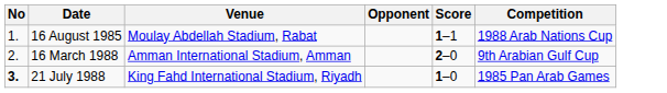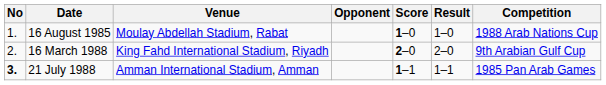+ column: Result | 1–0 | 2–0 | 1–1
16 August 1985 | Score: 1–1 -> 1–0
16 March 1988 | Venue: Amman International Stadium, Amman -> King Fahd International Stadium, Riyadh
21 July 1988 | Venue: King Fahd International Stadium, Riyadh -> Amman International Stadium, Amman
21 July 1988 | Score: 1–0 -> 1–1
